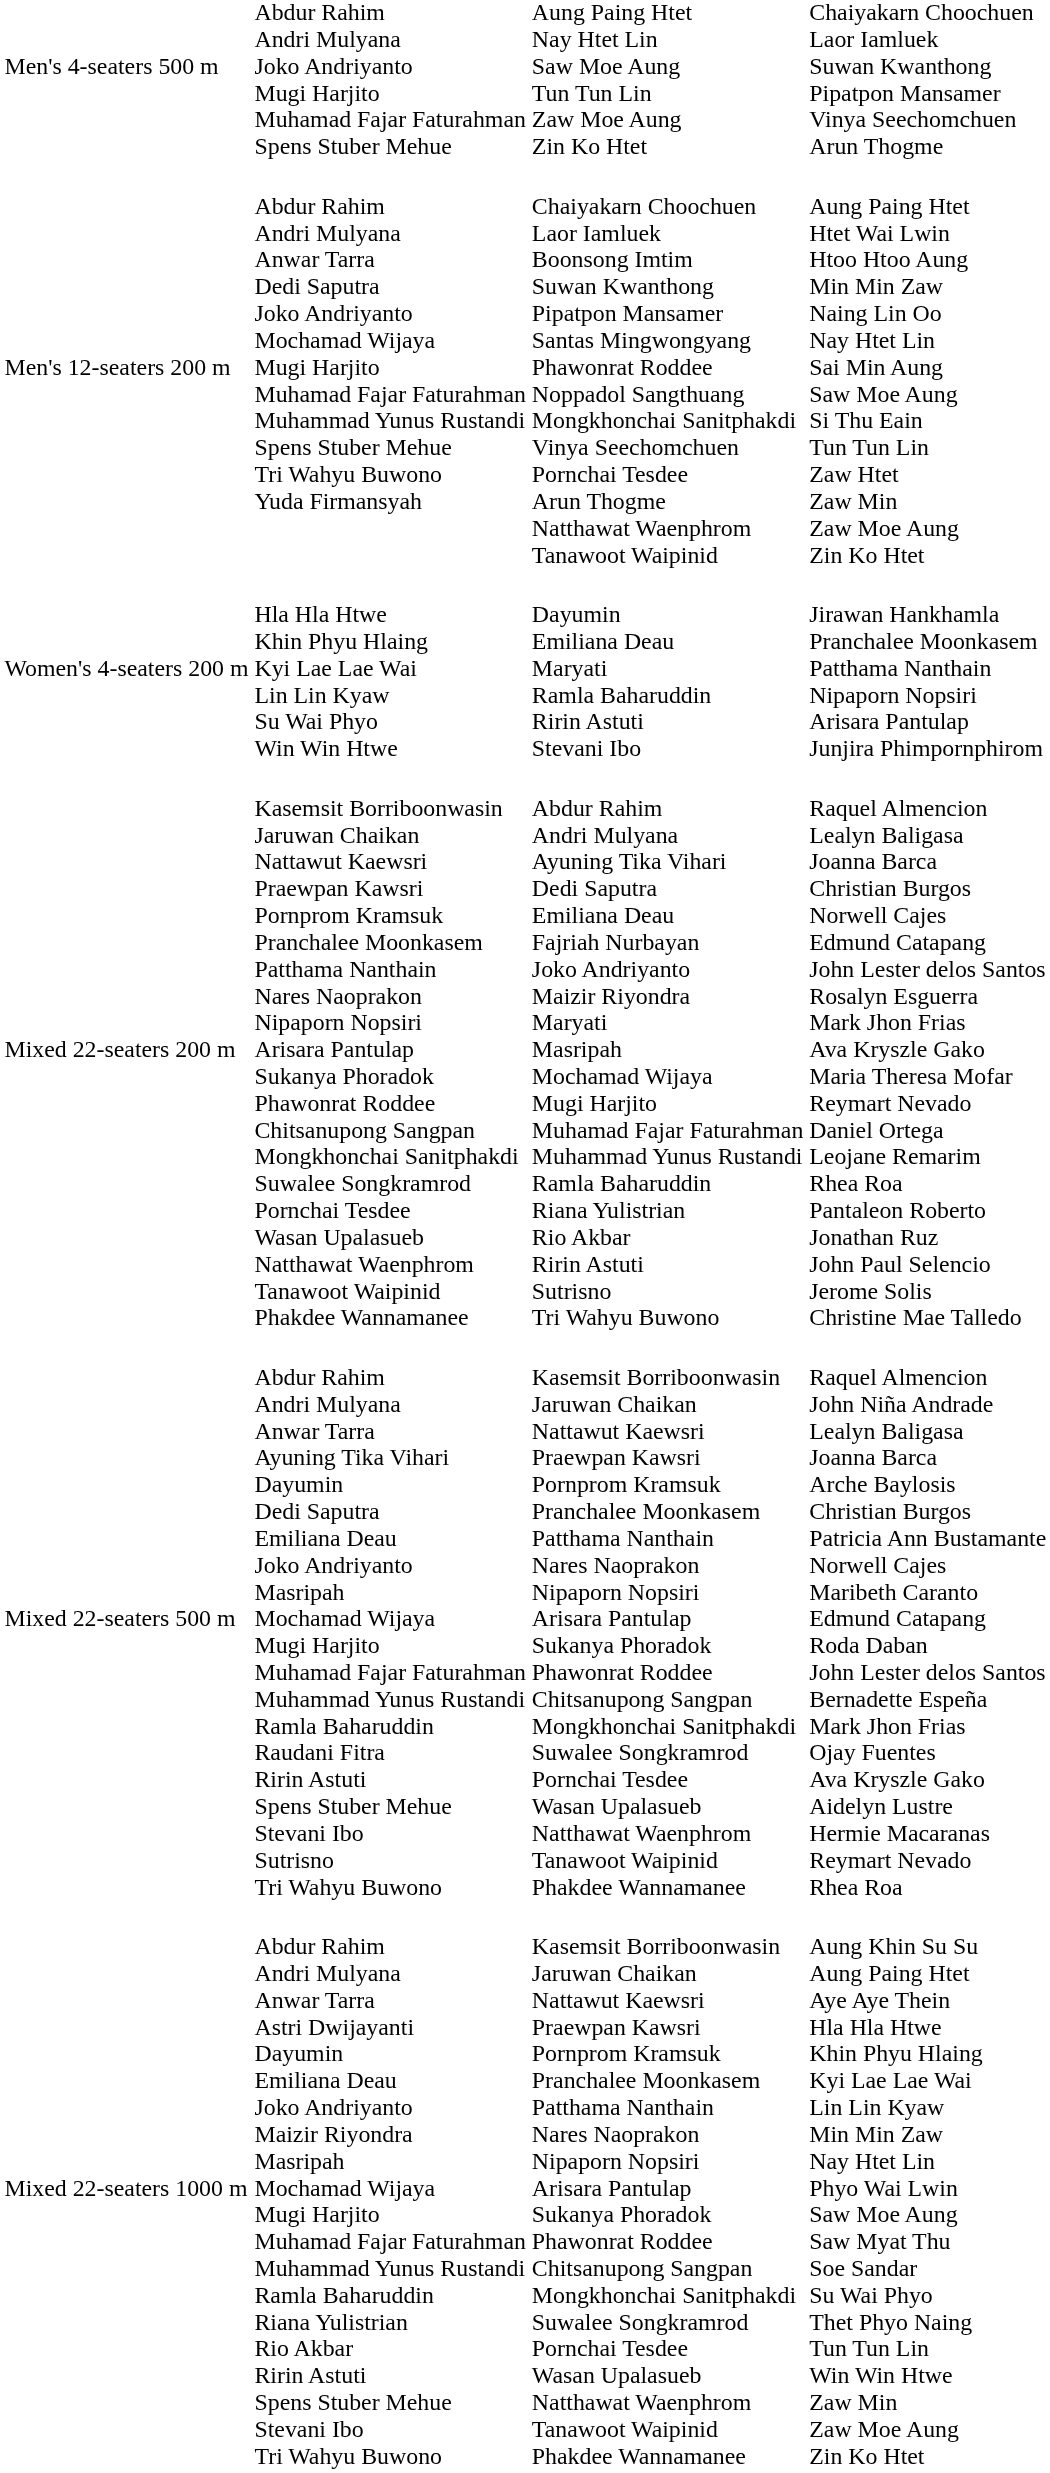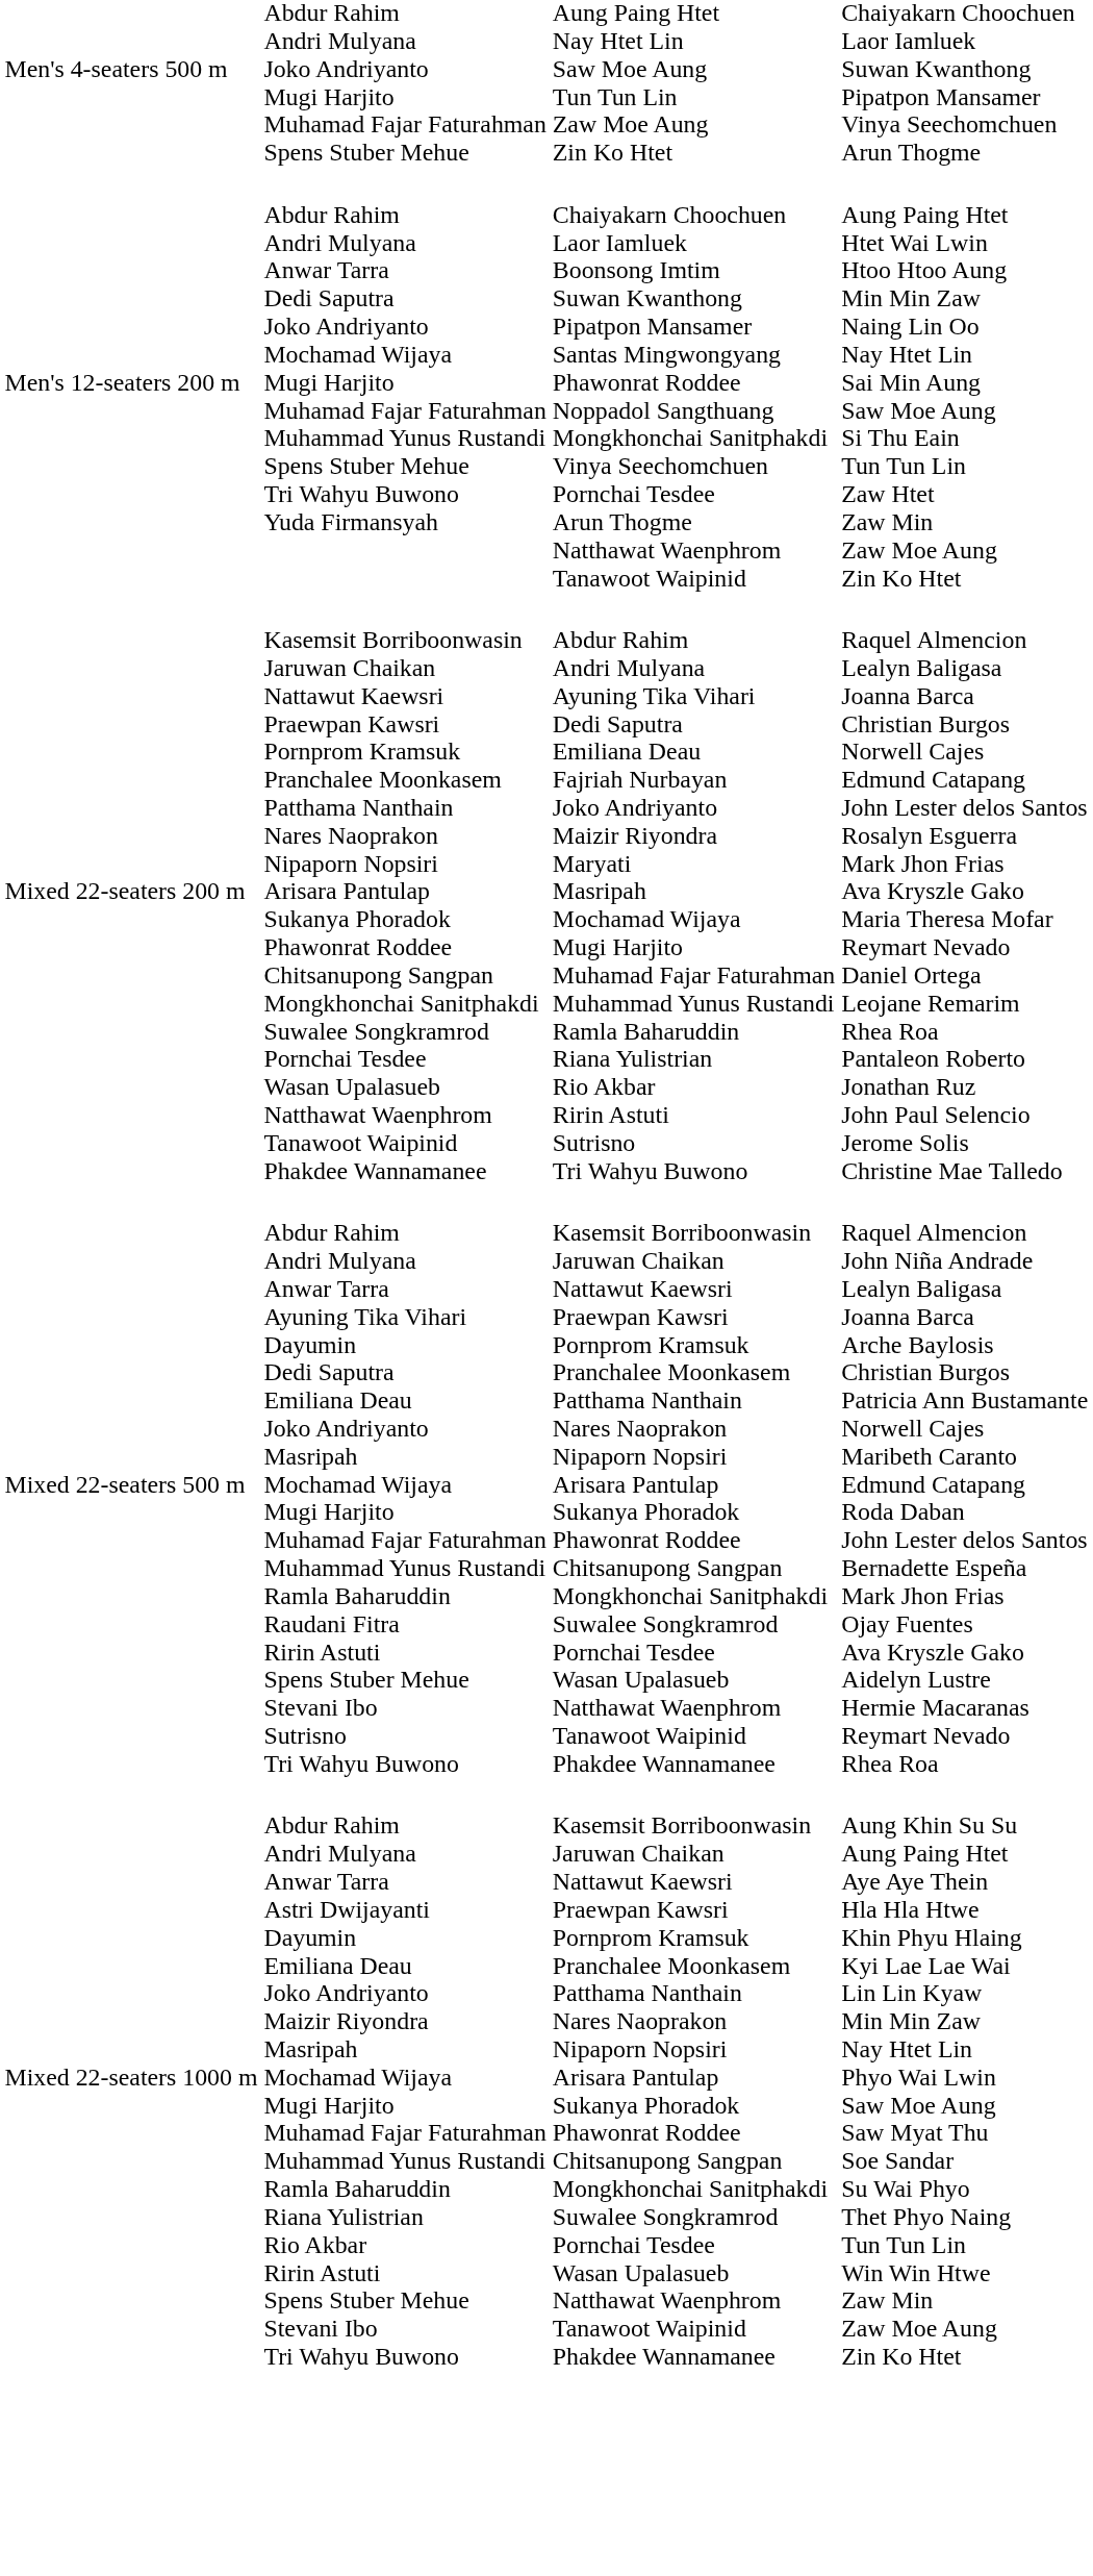- row: Women's 4-seaters 200 m | Hla Hla Htwe Khin Phyu Hlaing Kyi Lae Lae Wai Lin Lin Kyaw Su Wai Phyo Win Win Htwe | Dayumin Emiliana Deau Maryati Ramla Baharuddin Ririn Astuti Stevani Ibo | Jirawan Hankhamla Pranchalee Moonkasem Patthama Nanthain Nipaporn Nopsiri Arisara Pantulap Junjira Phimpornphirom
